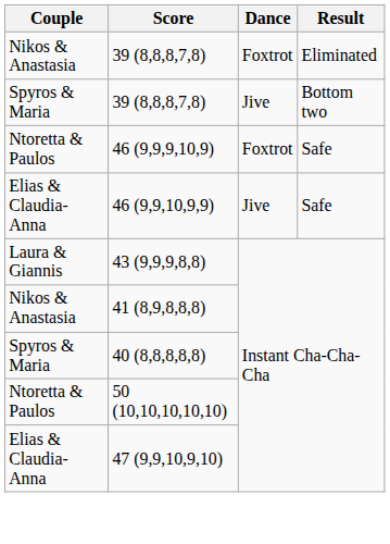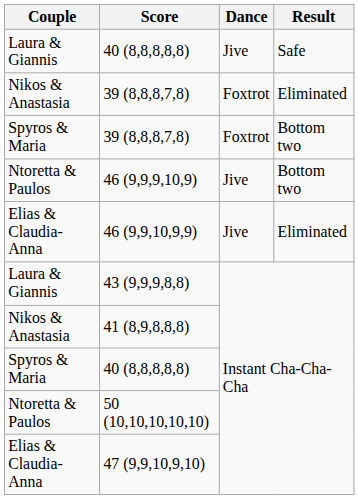+ row: Laura & Giannis | 40 (8,8,8,8,8) | Jive | Safe
Spyros & Maria / 39 (8,8,8,7,8) | Dance: Jive -> Foxtrot
46 (9,9,9,10,9) | Dance: Foxtrot -> Jive
46 (9,9,9,10,9) | Result: Safe -> Bottom two
46 (9,9,10,9,9) | Result: Safe -> Eliminated
